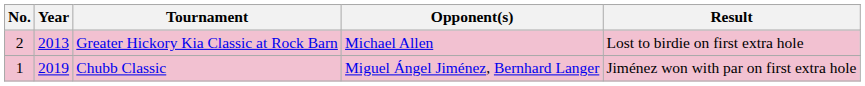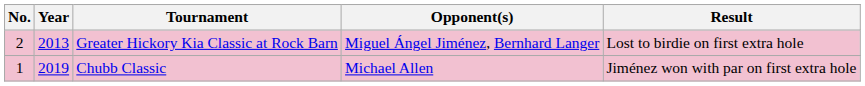Greater Hickory Kia Classic at Rock Barn | Opponent(s): Michael Allen -> Miguel Ángel Jiménez, Bernhard Langer
Chubb Classic | Opponent(s): Miguel Ángel Jiménez, Bernhard Langer -> Michael Allen
